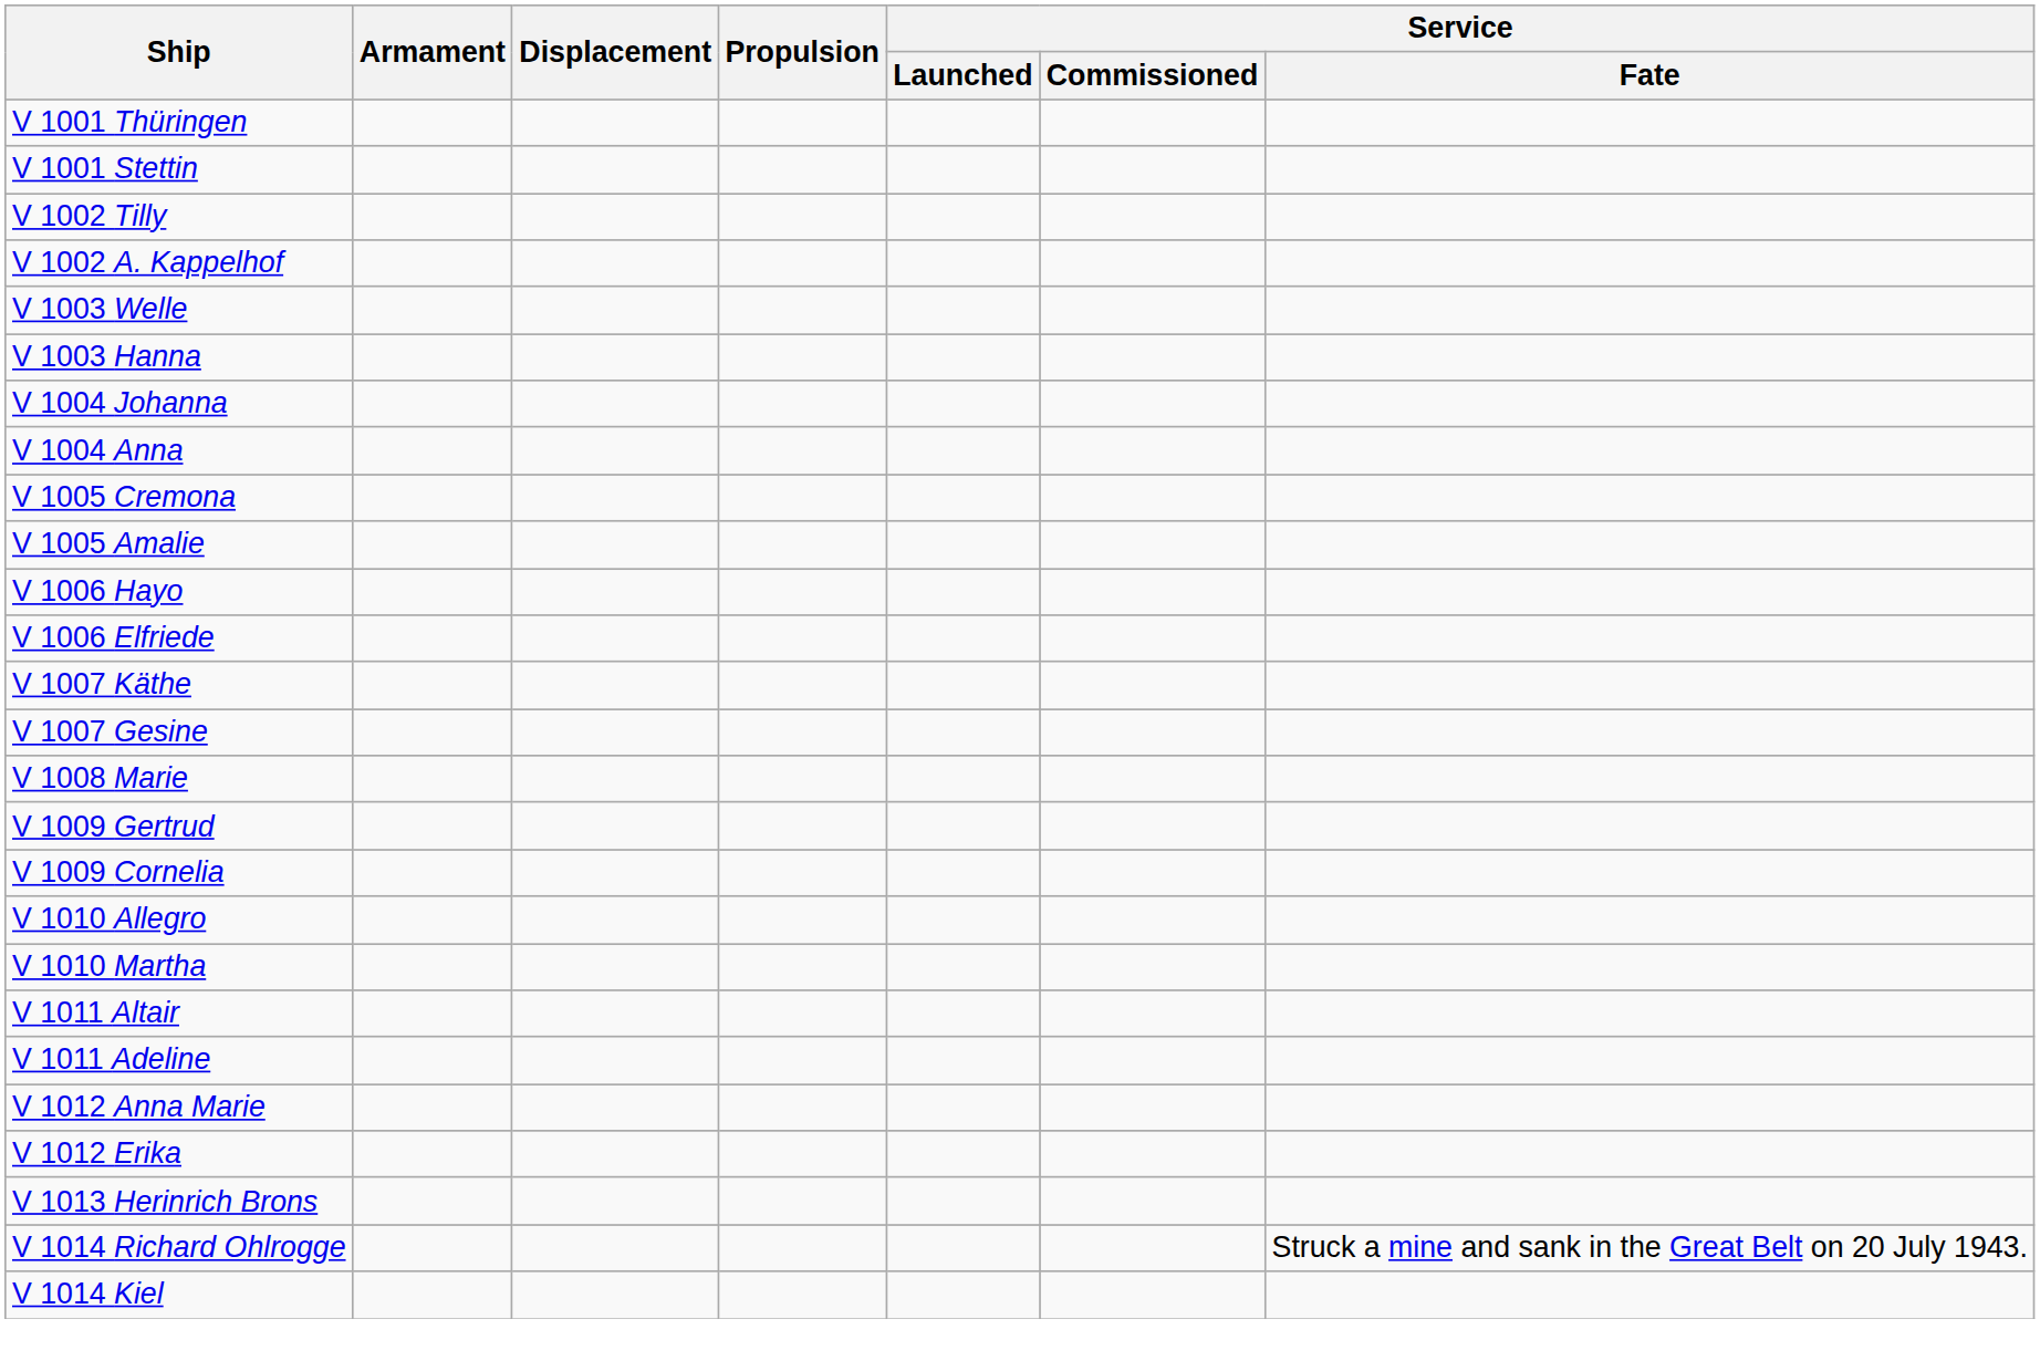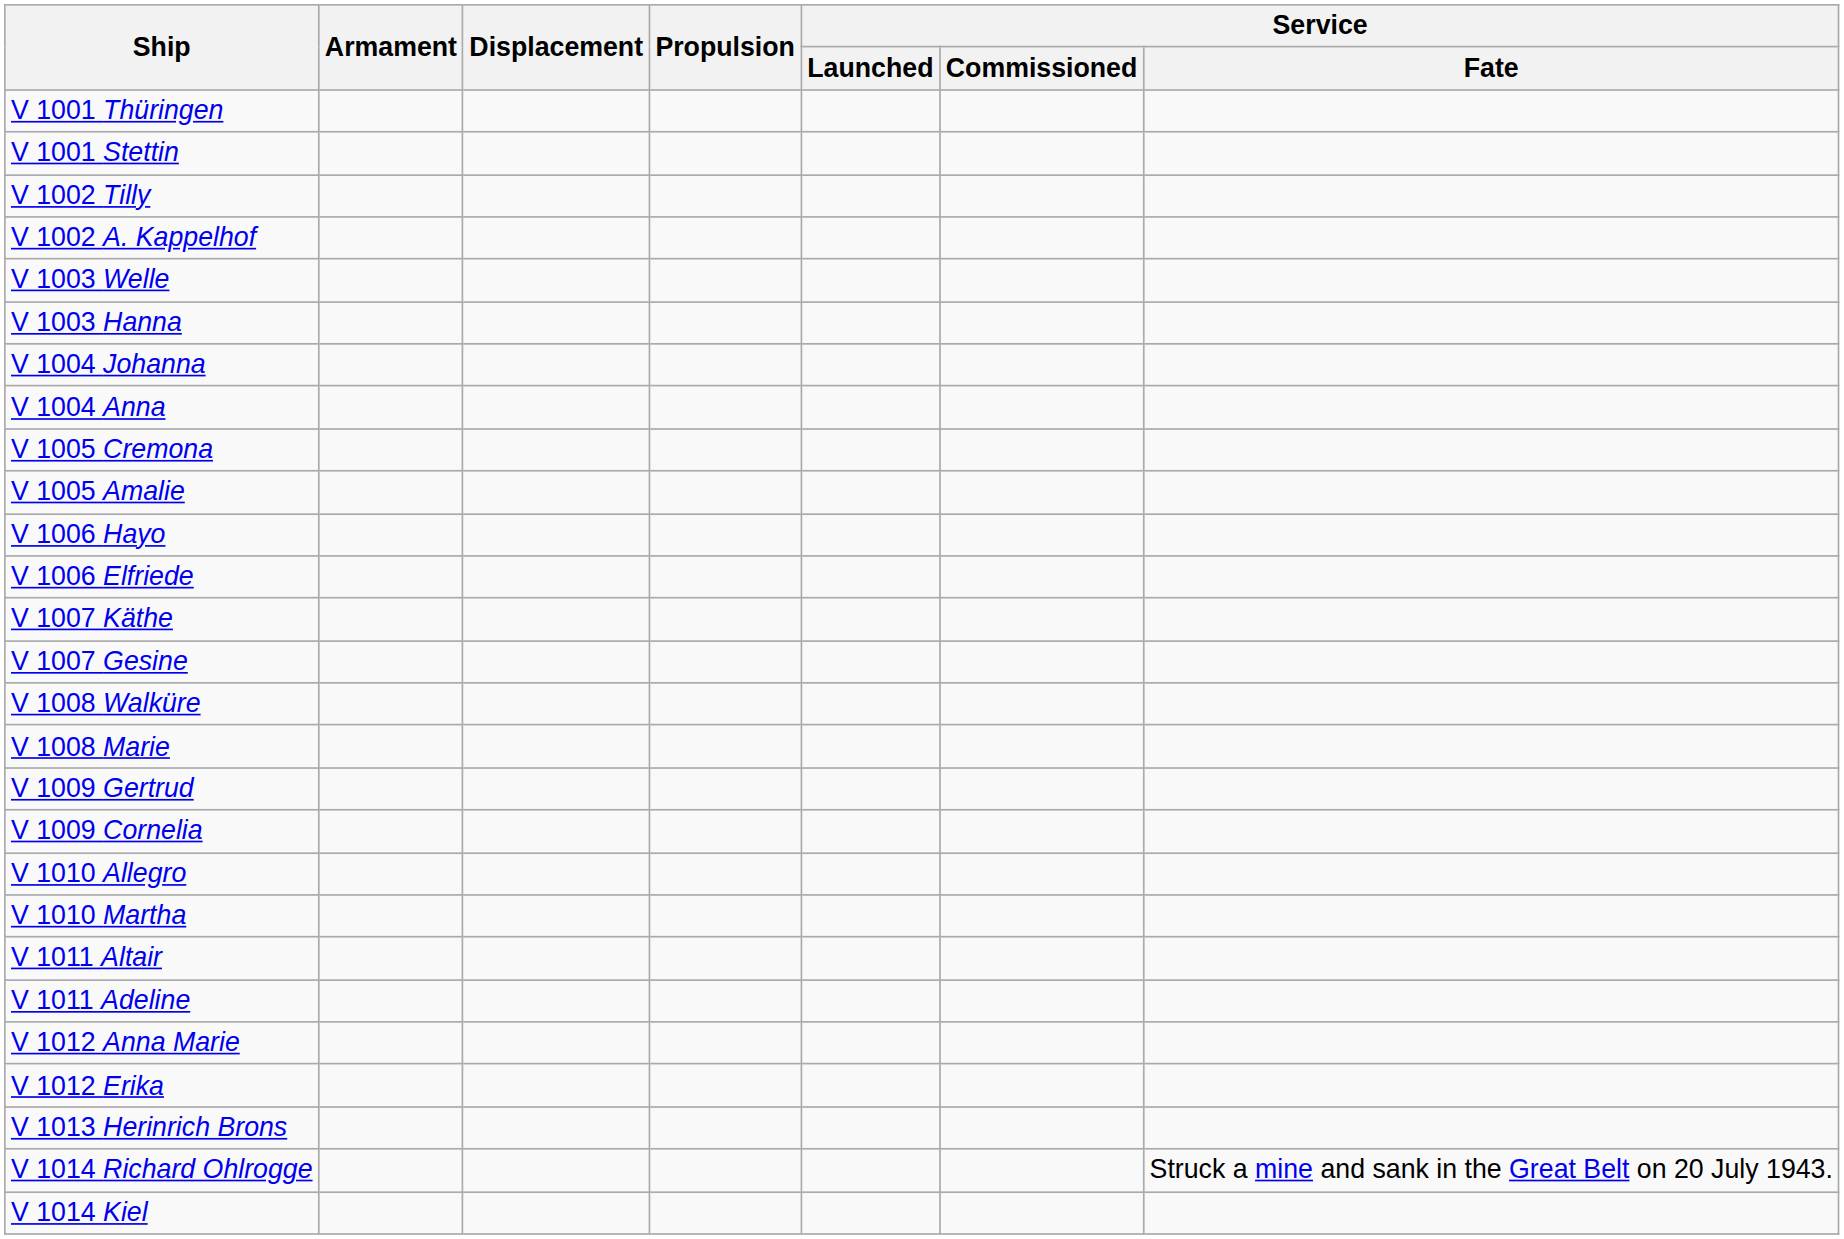+ row: V 1008 Walküre
